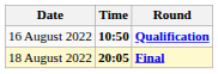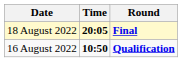rows swapped: 16 August 2022 <-> 18 August 2022
